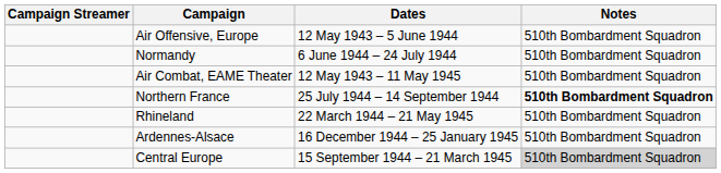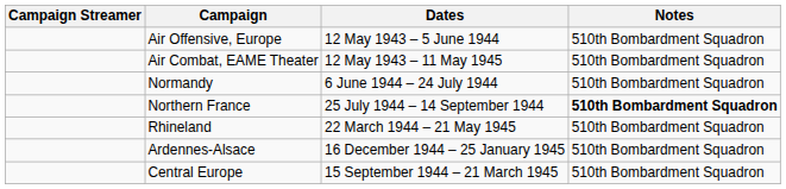rows swapped: Air Combat, EAME Theater <-> Normandy
Central Europe | Notes: lightgrey background -> no background
